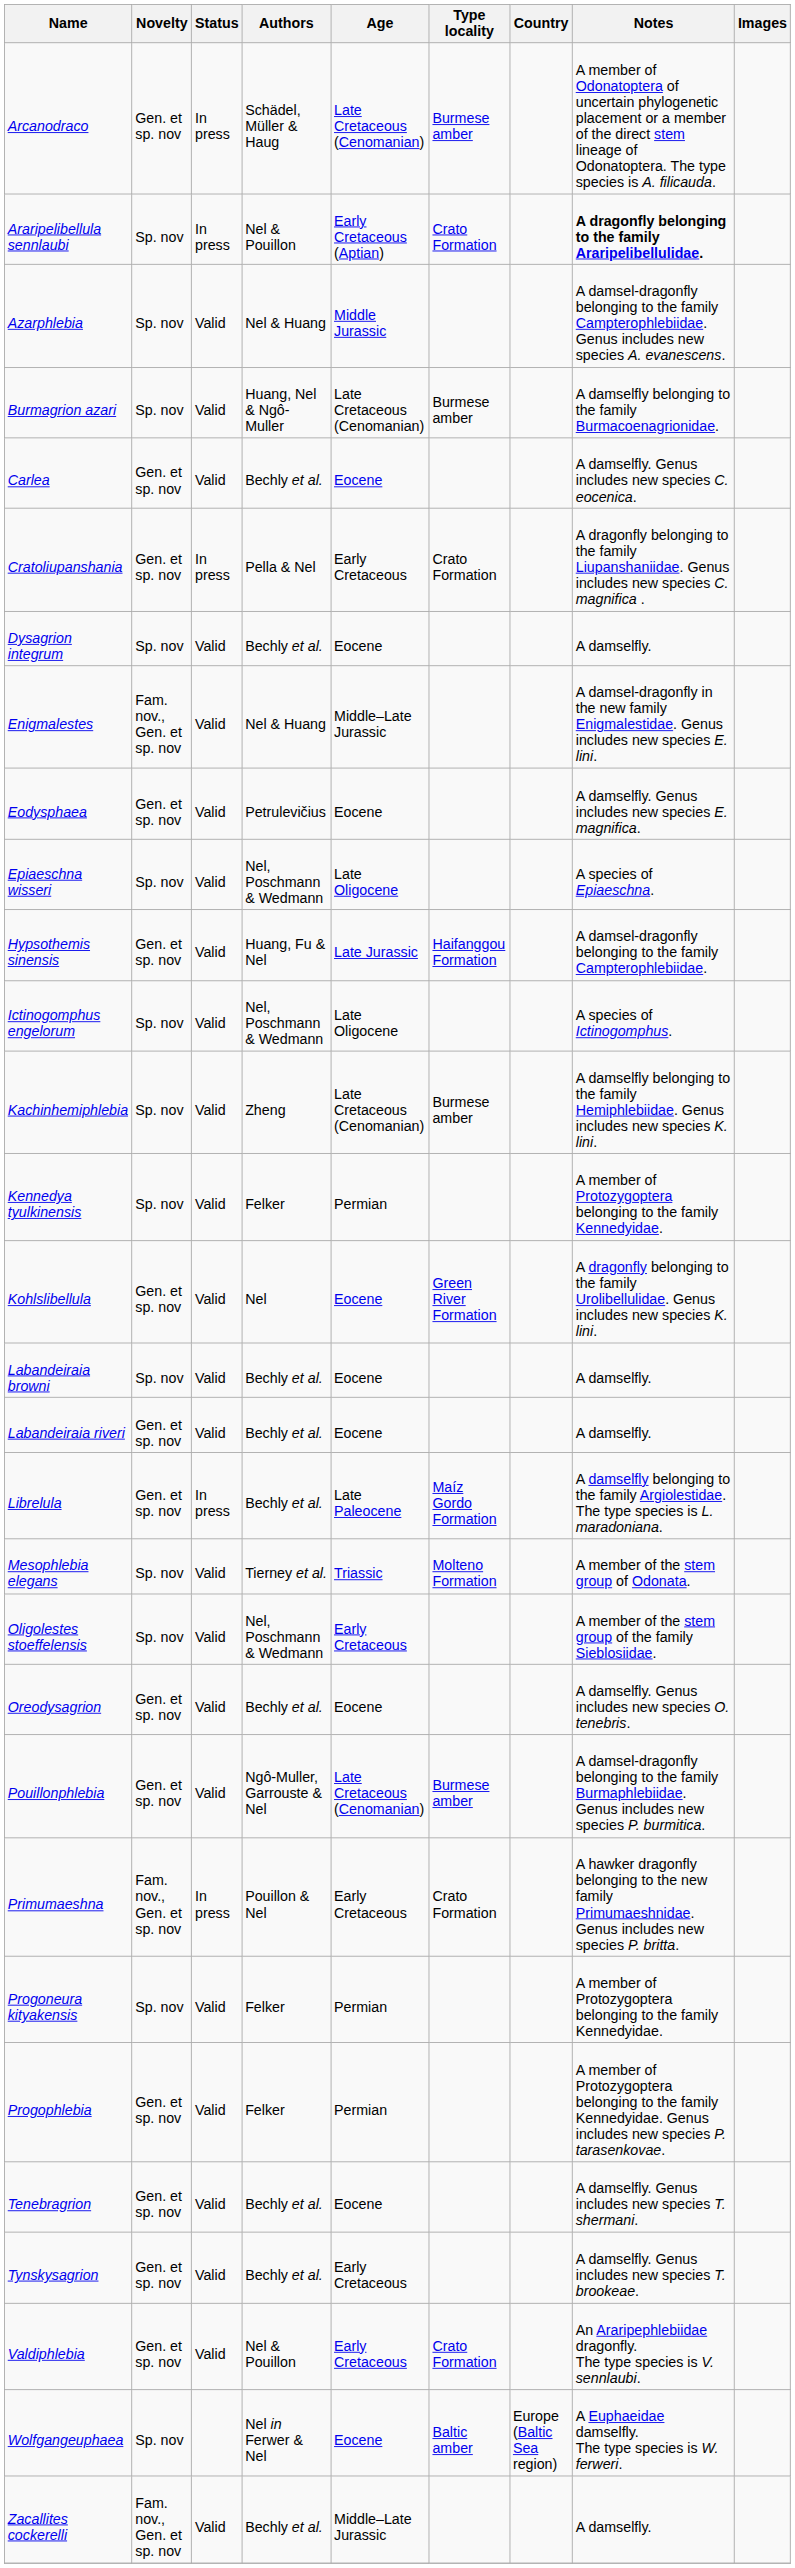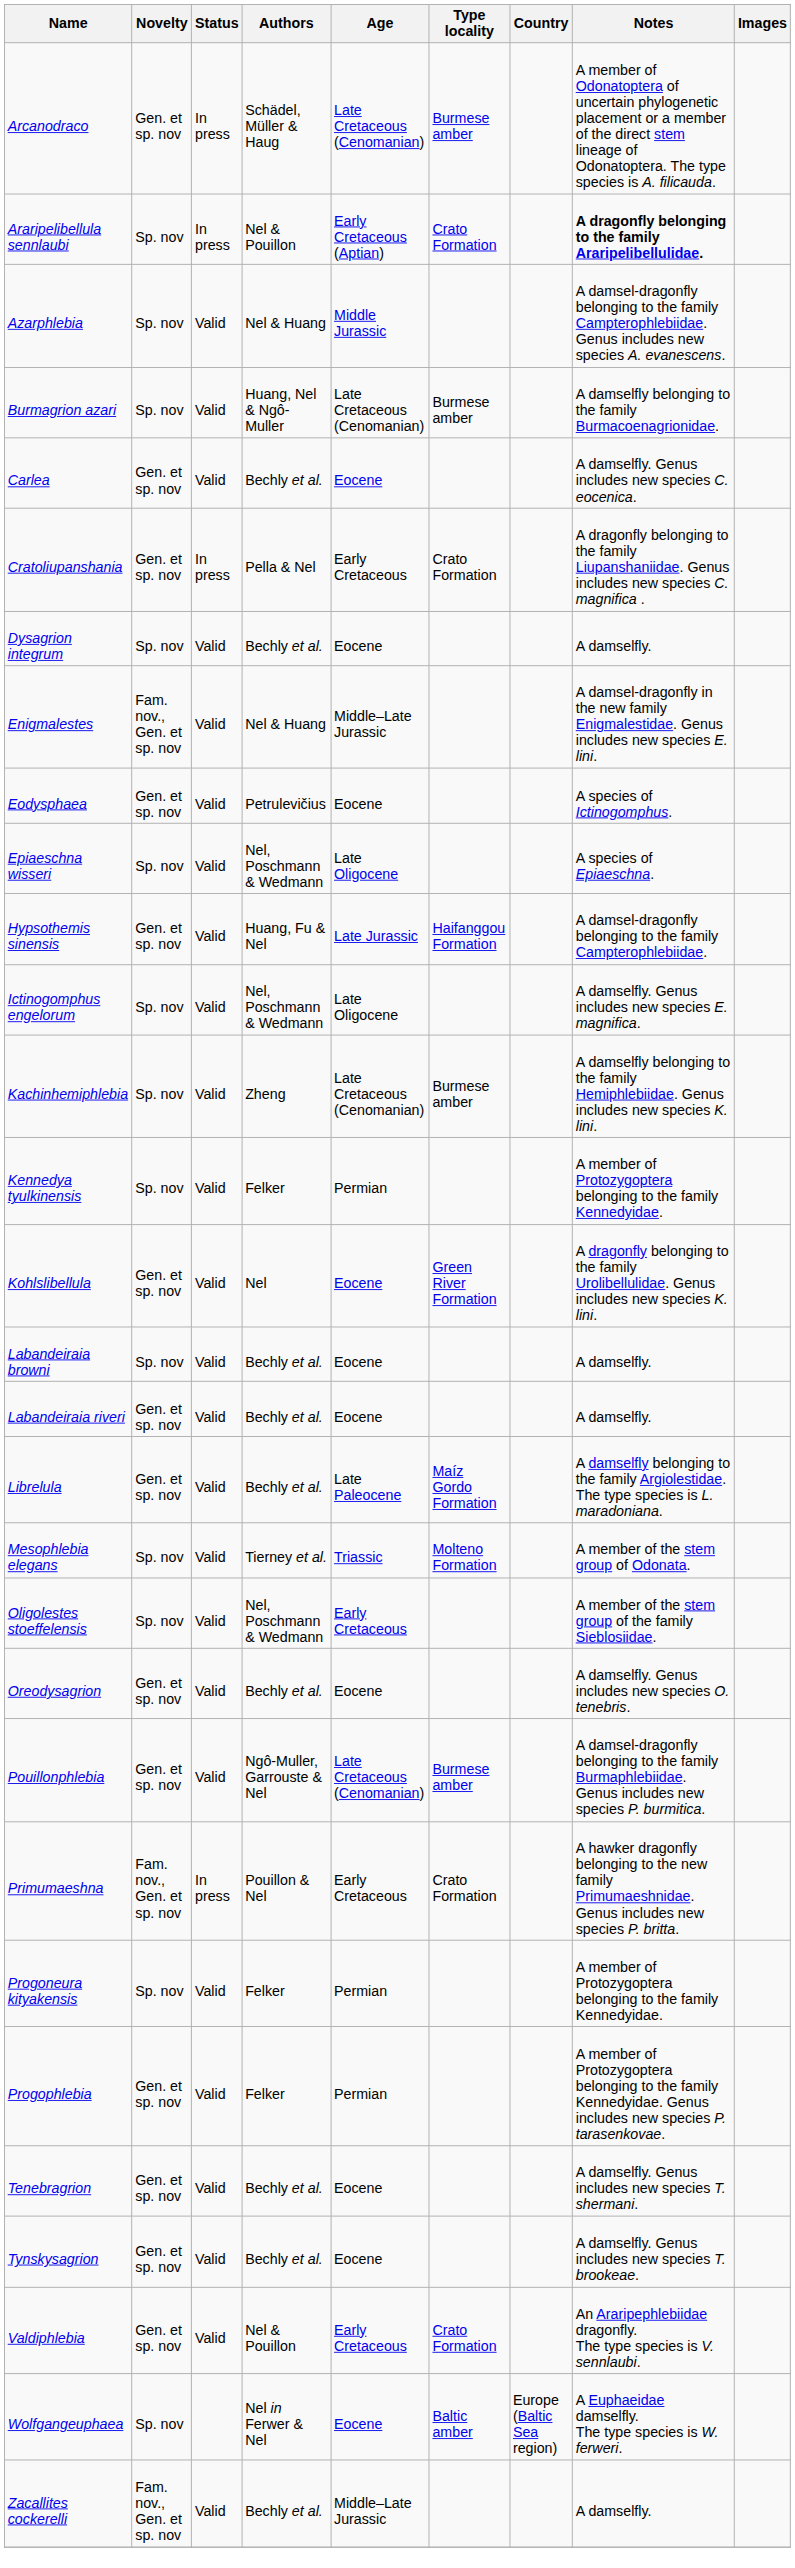Eodysphaea | Notes: A damselfly. Genus includes new species E. magnifica. -> A species of Ictinogomphus.
Ictinogomphus engelorum | Notes: A species of Ictinogomphus. -> A damselfly. Genus includes new species E. magnifica.
Librelula | Status: In press -> Valid
Tynskysagrion | Age: Early Cretaceous -> Eocene
